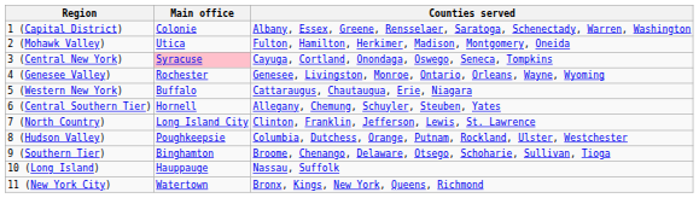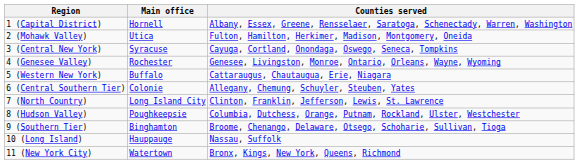1 (Capital District) | Main office: Colonie -> Hornell
3 (Central New York) | Main office: pink background -> no background
6 (Central Southern Tier) | Main office: Hornell -> Colonie
